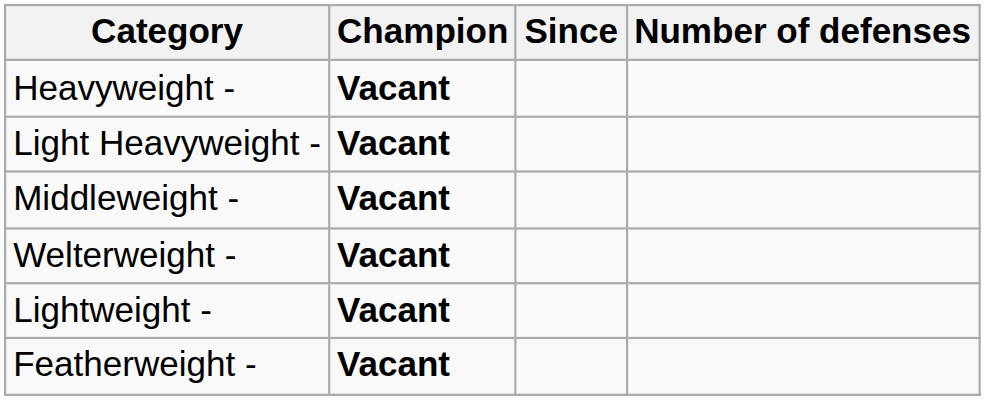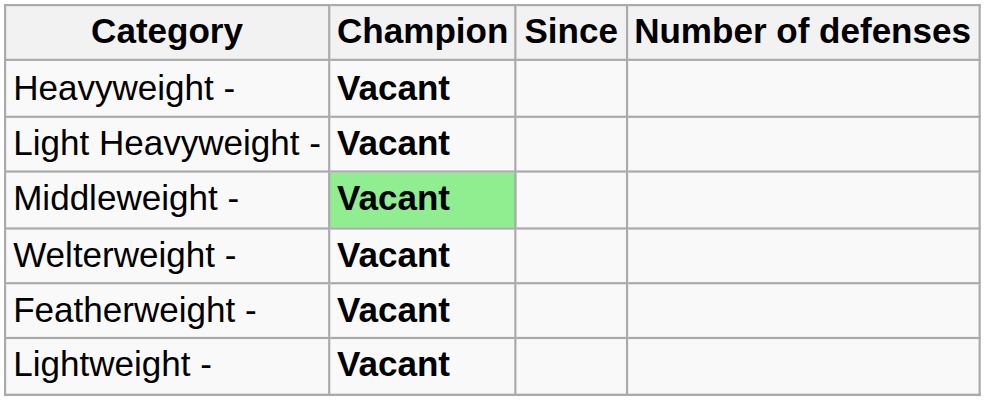Middleweight - | Champion: no background -> lightgreen background
rows swapped: Lightweight - <-> Featherweight -
